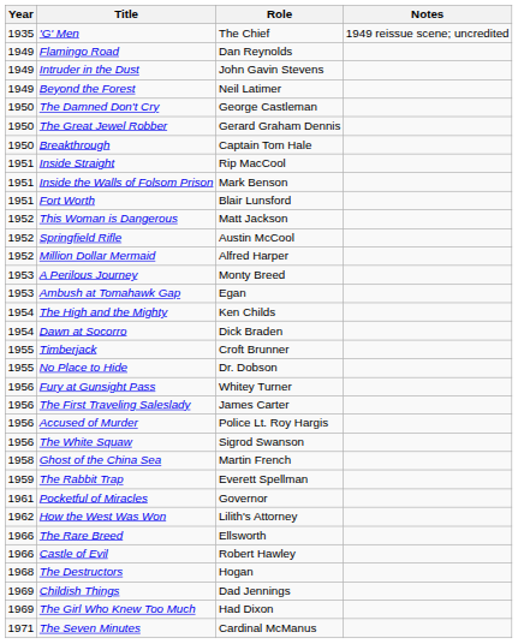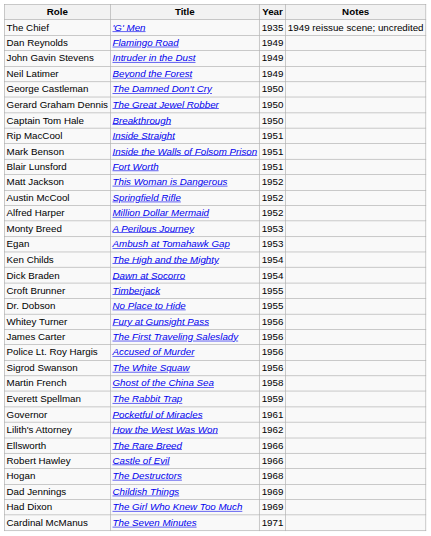columns swapped: Year <-> Role
